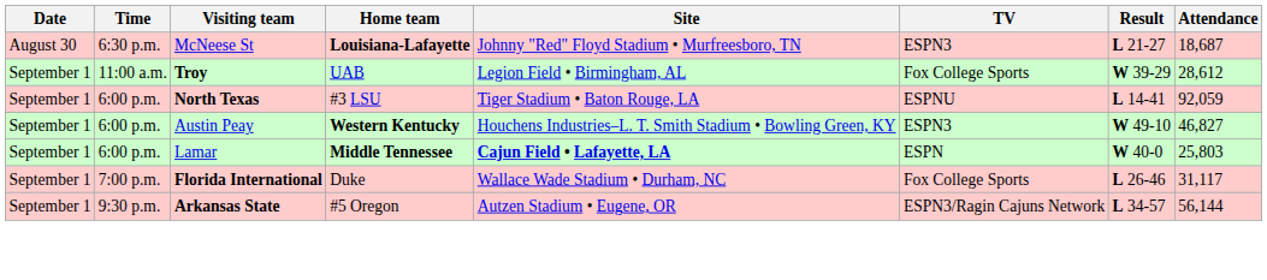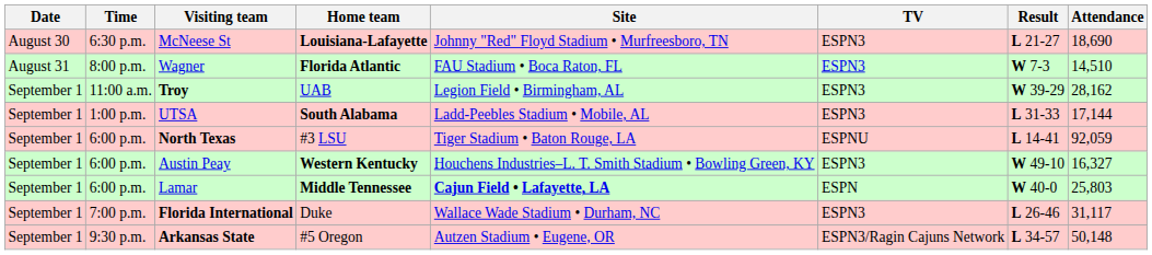McNeese St | Attendance: 18,687 -> 18,690
+ row: August 31 | 8:00 p.m. | Wagner | Florida Atlantic | FAU Stadium • Boca Raton, FL | ESPN3 | W 7-3 | 14,510
Troy | TV: Fox College Sports -> ESPN3
Troy | Attendance: 28,612 -> 28,162
+ row: September 1 | 1:00 p.m. | UTSA | South Alabama | Ladd-Peebles Stadium • Mobile, AL | ESPN3 | L 31-33 | 17,144
Austin Peay | Attendance: 46,827 -> 16,327
Florida International | TV: Fox College Sports -> ESPN3
Arkansas State | Attendance: 56,144 -> 50,148
